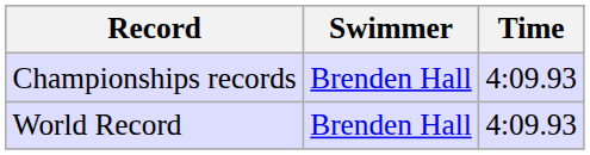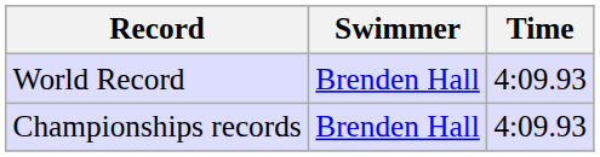rows swapped: World Record <-> Championships records
